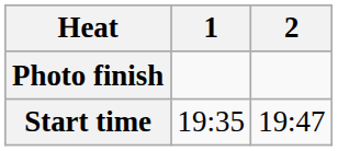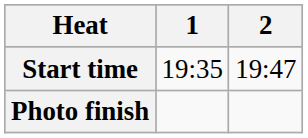rows swapped: Start time <-> Photo finish
